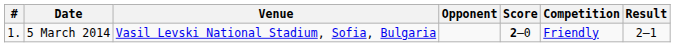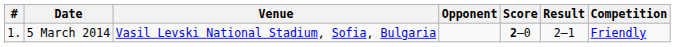columns swapped: Result <-> Competition
